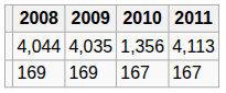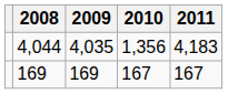4,044 | 2011: 4,113 -> 4,183
